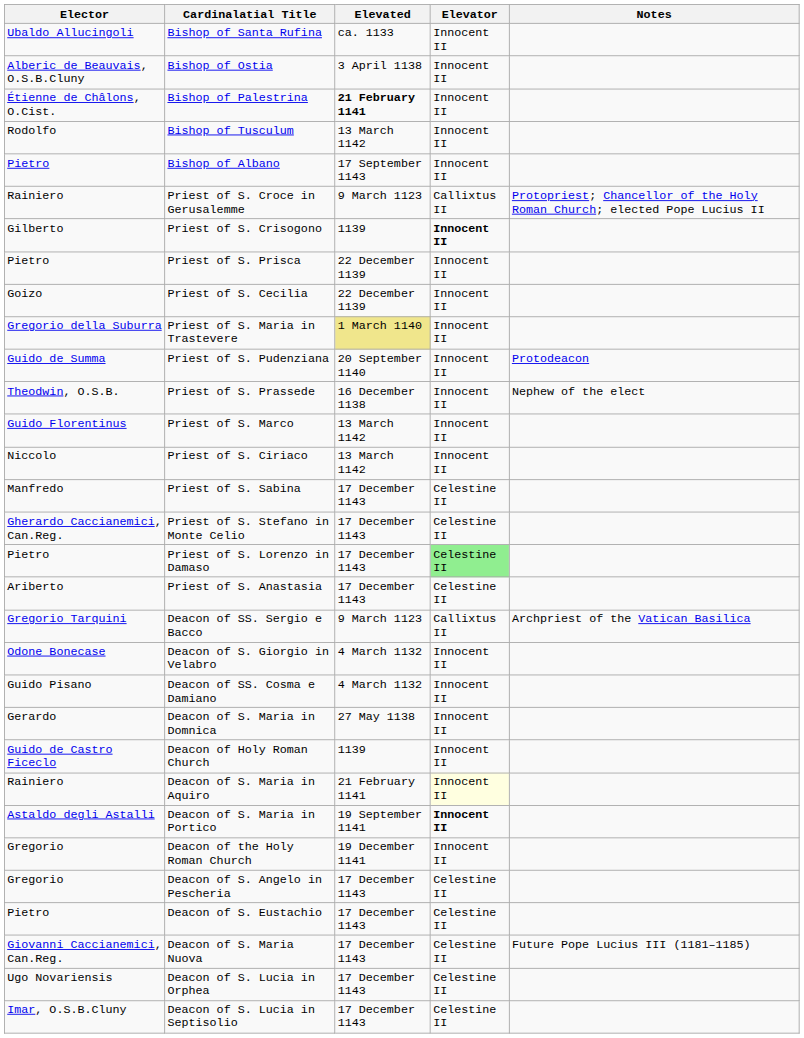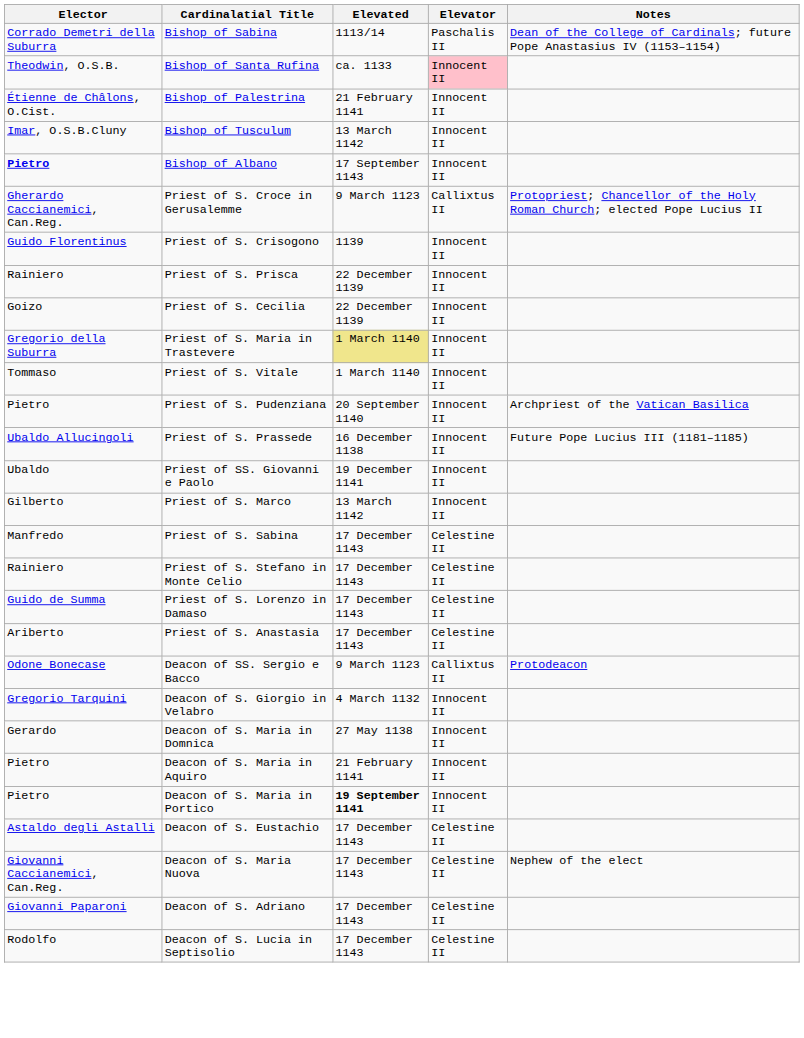+ row: Corrado Demetri della Suburra | Bishop of Sabina | 1113/14 | Paschalis II | Dean of the College of Cardinals; future Pope Anastasius IV (1153–1154)
Bishop of Santa Rufina | Elector: Ubaldo Allucingoli -> Theodwin, O.S.B.
Bishop of Santa Rufina | Elevator: no background -> pink background
- row: Alberic de Beauvais, O.S.B.Cluny | Bishop of Ostia | 3 April 1138 | Innocent II
Bishop of Palestrina | Elevated: bold -> normal
Bishop of Tusculum | Elector: Rodolfo -> Imar, O.S.B.Cluny
Bishop of Albano | Elector: normal -> bold
Priest of S. Croce in Gerusalemme | Elector: Rainiero -> Gherardo Caccianemici, Can.Reg.
Priest of S. Crisogono | Elector: Gilberto -> Guido Florentinus
Priest of S. Crisogono | Elevator: bold -> normal
Priest of S. Prisca | Elector: Pietro -> Rainiero
+ row: Tommaso | Priest of S. Vitale | 1 March 1140 | Innocent II
Priest of S. Pudenziana | Elector: Guido de Summa -> Pietro
Priest of S. Pudenziana | Notes: Protodeacon -> Archpriest of the Vatican Basilica
Priest of S. Prassede | Elector: Theodwin, O.S.B. -> Ubaldo Allucingoli
Priest of S. Prassede | Notes: Nephew of the elect -> Future Pope Lucius III (1181–1185)
+ row: Ubaldo | Priest of SS. Giovanni e Paolo | 19 December 1141 | Innocent II
Priest of S. Marco | Elector: Guido Florentinus -> Gilberto
- row: Niccolo | Priest of S. Ciriaco | 13 March 1142 | Innocent II
Priest of S. Stefano in Monte Celio | Elector: Gherardo Caccianemici, Can.Reg. -> Rainiero
Priest of S. Lorenzo in Damaso | Elector: Pietro -> Guido de Summa
Priest of S. Lorenzo in Damaso | Elevator: lightgreen background -> no background
Deacon of SS. Sergio e Bacco | Elector: Gregorio Tarquini -> Odone Bonecase
Deacon of SS. Sergio e Bacco | Notes: Archpriest of the Vatican Basilica -> Protodeacon
Deacon of S. Giorgio in Velabro | Elector: Odone Bonecase -> Gregorio Tarquini
- row: Guido Pisano | Deacon of SS. Cosma e Damiano | 4 March 1132 | Innocent II
- row: Guido de Castro Ficeclo | Deacon of Holy Roman Church | 1139 | Innocent II
Deacon of S. Maria in Aquiro | Elector: Rainiero -> Pietro
Deacon of S. Maria in Aquiro | Elevator: lightyellow background -> no background
Deacon of S. Maria in Portico | Elector: Astaldo degli Astalli -> Pietro
Deacon of S. Maria in Portico | Elevated: normal -> bold
Deacon of S. Maria in Portico | Elevator: bold -> normal
- row: Gregorio | Deacon of the Holy Roman Church | 19 December 1141 | Innocent II
- row: Gregorio | Deacon of S. Angelo in Pescheria | 17 December 1143 | Celestine II
Deacon of S. Eustachio | Elector: Pietro -> Astaldo degli Astalli
Deacon of S. Maria Nuova | Notes: Future Pope Lucius III (1181–1185) -> Nephew of the elect
+ row: Giovanni Paparoni | Deacon of S. Adriano | 17 December 1143 | Celestine II
- row: Ugo Novariensis | Deacon of S. Lucia in Orphea | 17 December 1143 | Celestine II
Deacon of S. Lucia in Septisolio | Elector: Imar, O.S.B.Cluny -> Rodolfo
